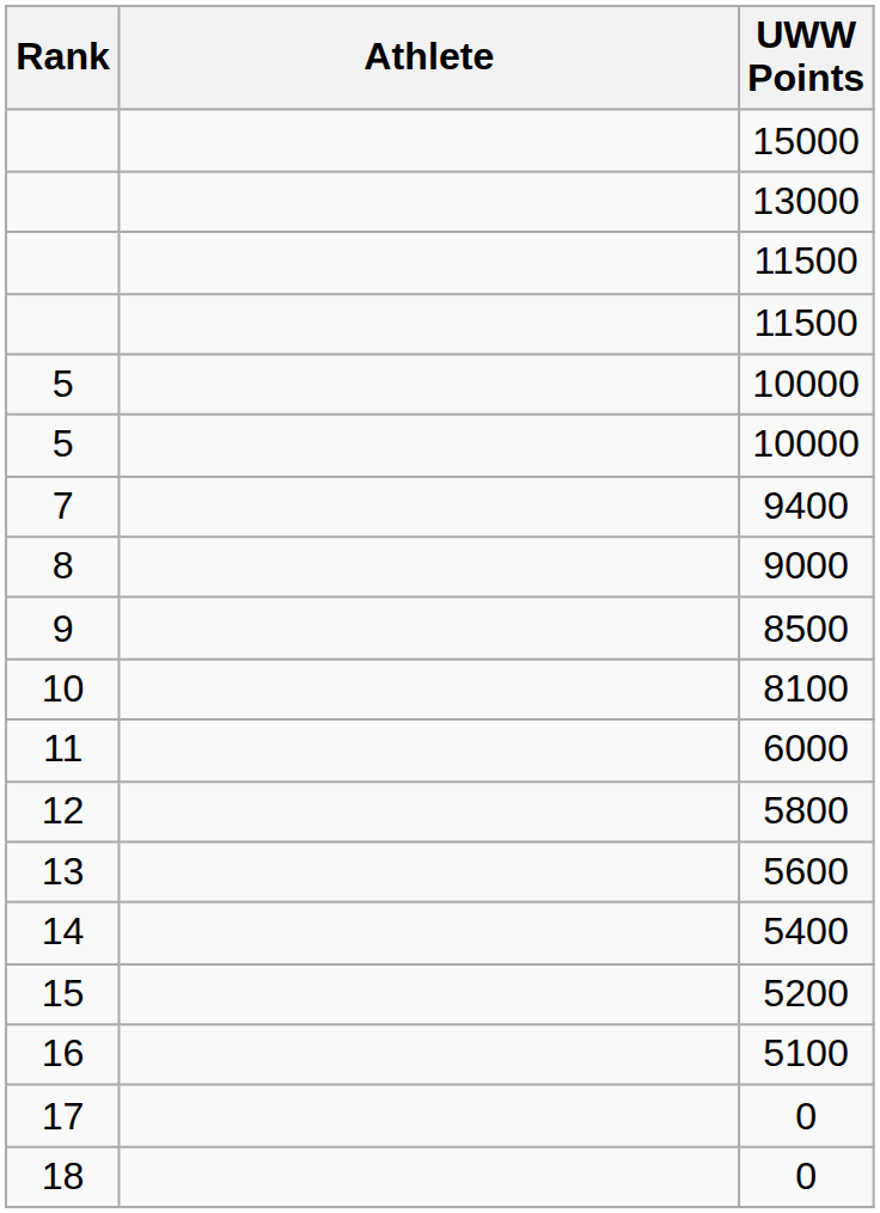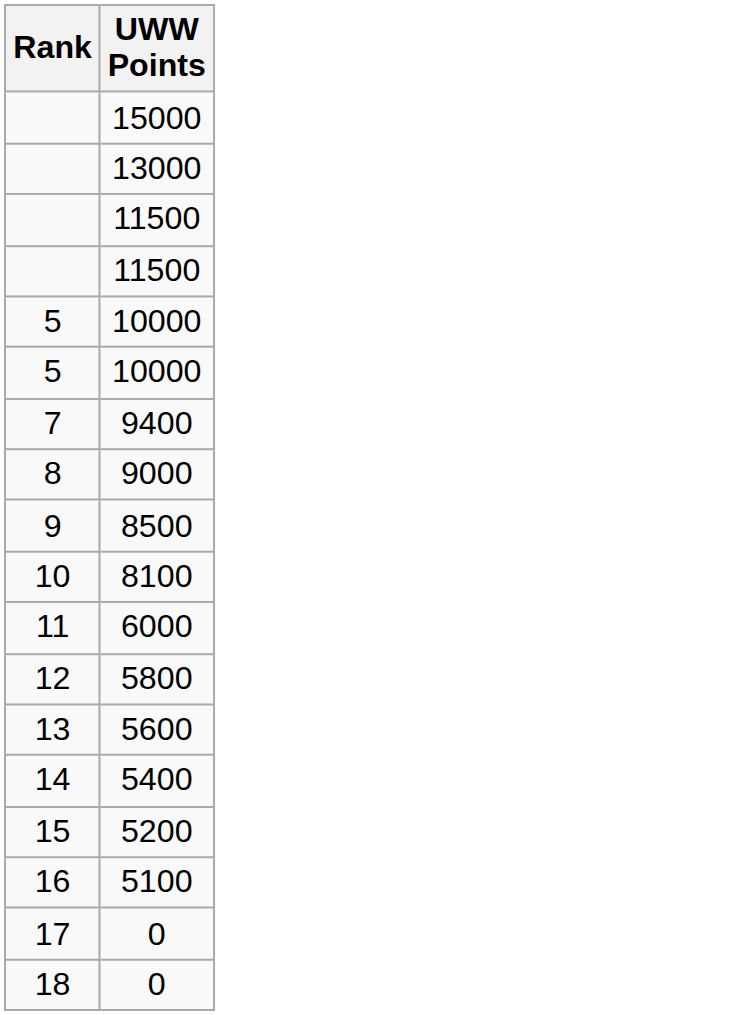- column: Athlete
